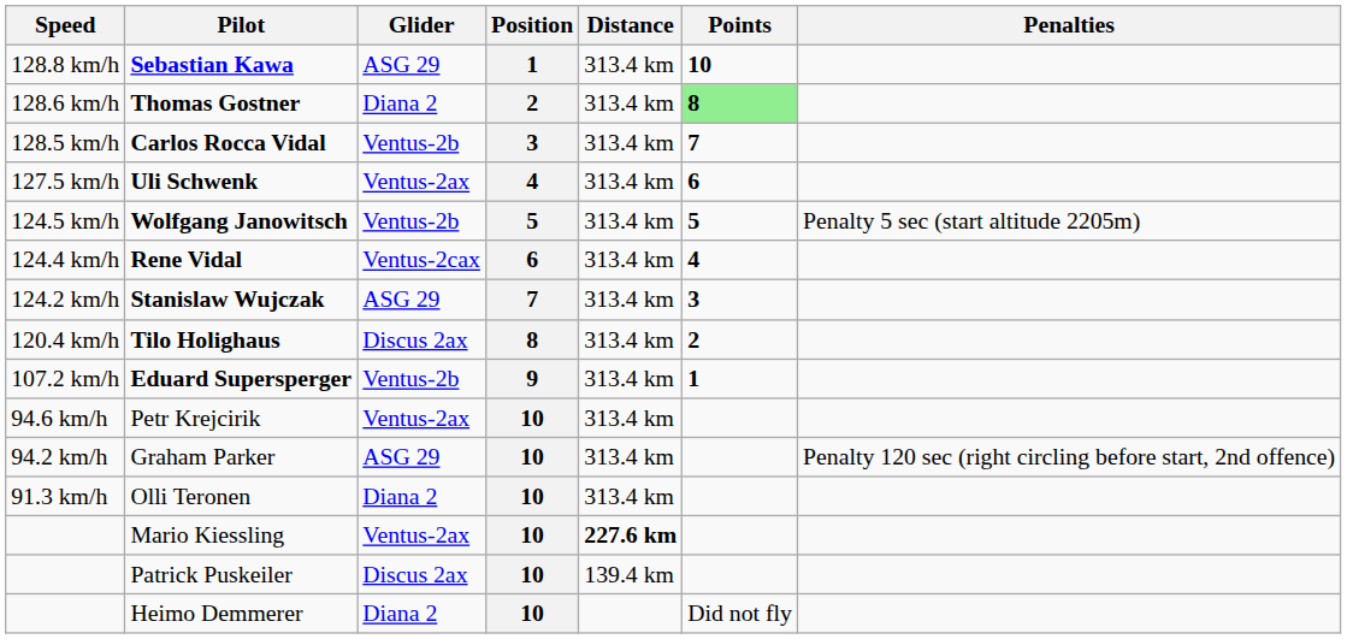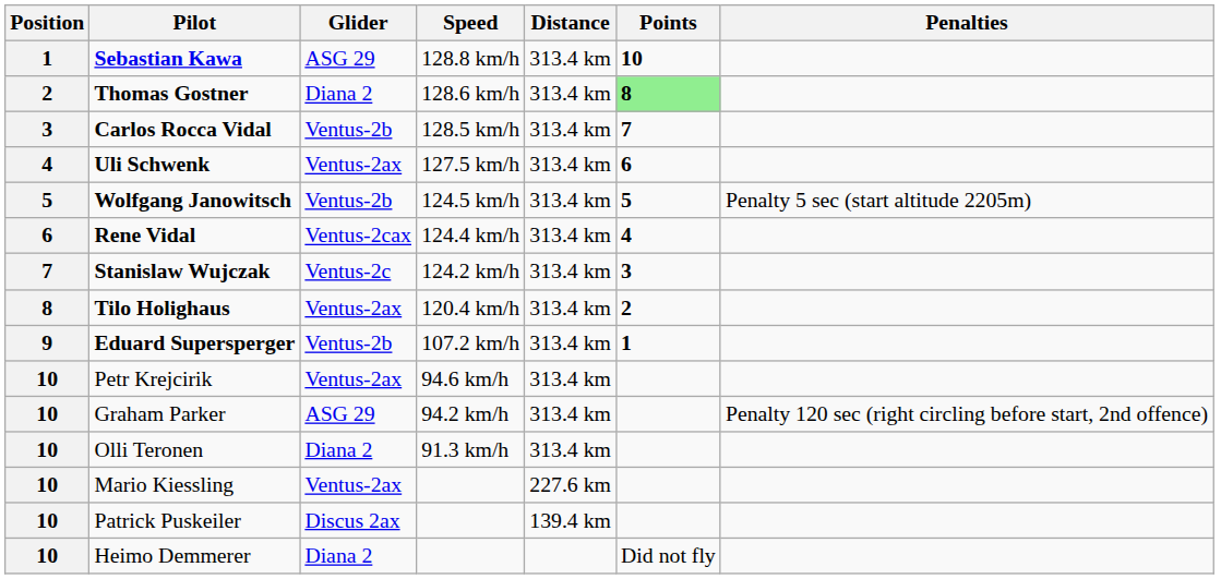columns swapped: Position <-> Speed
Stanislaw Wujczak | Glider: ASG 29 -> Ventus-2c
Tilo Holighaus | Glider: Discus 2ax -> Ventus-2ax
Mario Kiessling | Distance: bold -> normal
